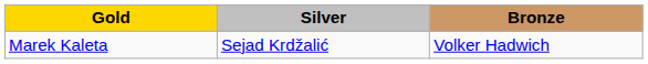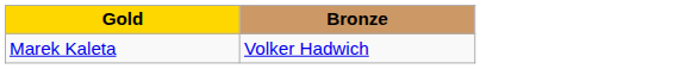- column: Silver | Sejad Krdžalić
